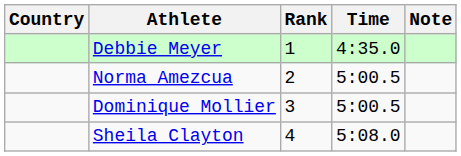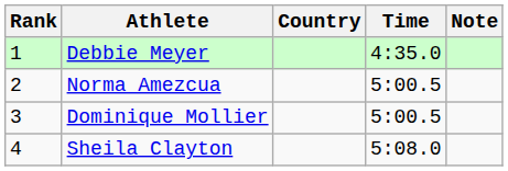columns swapped: Rank <-> Country
